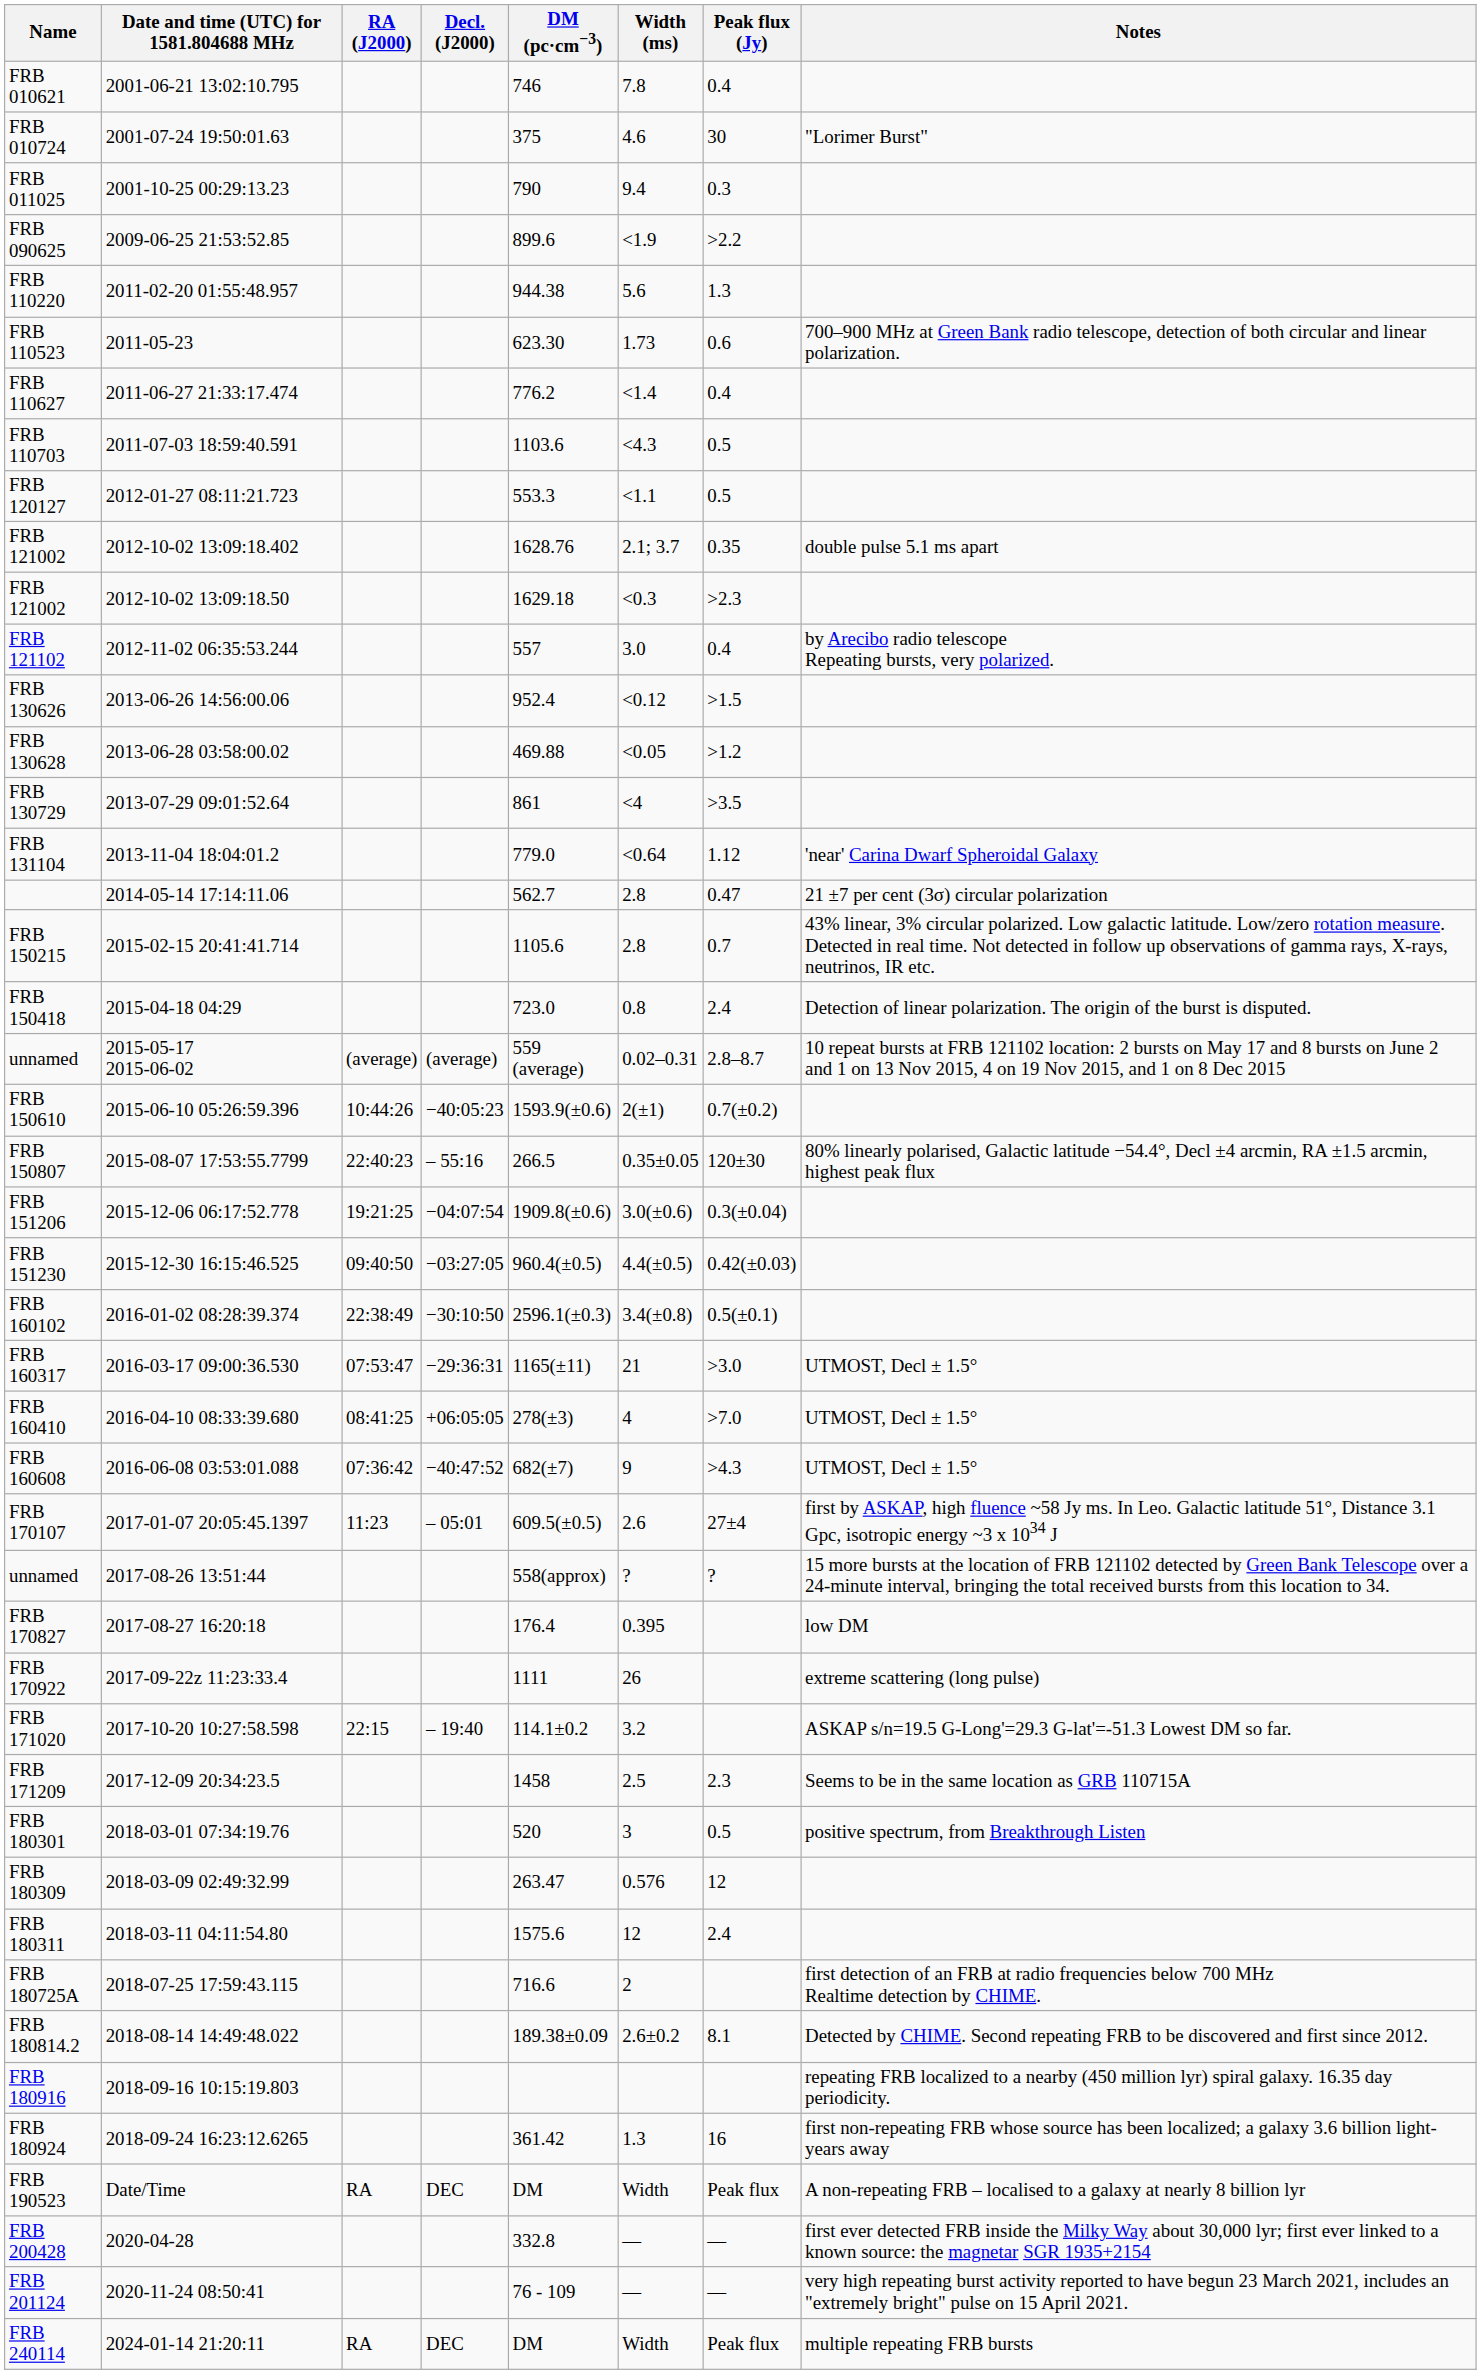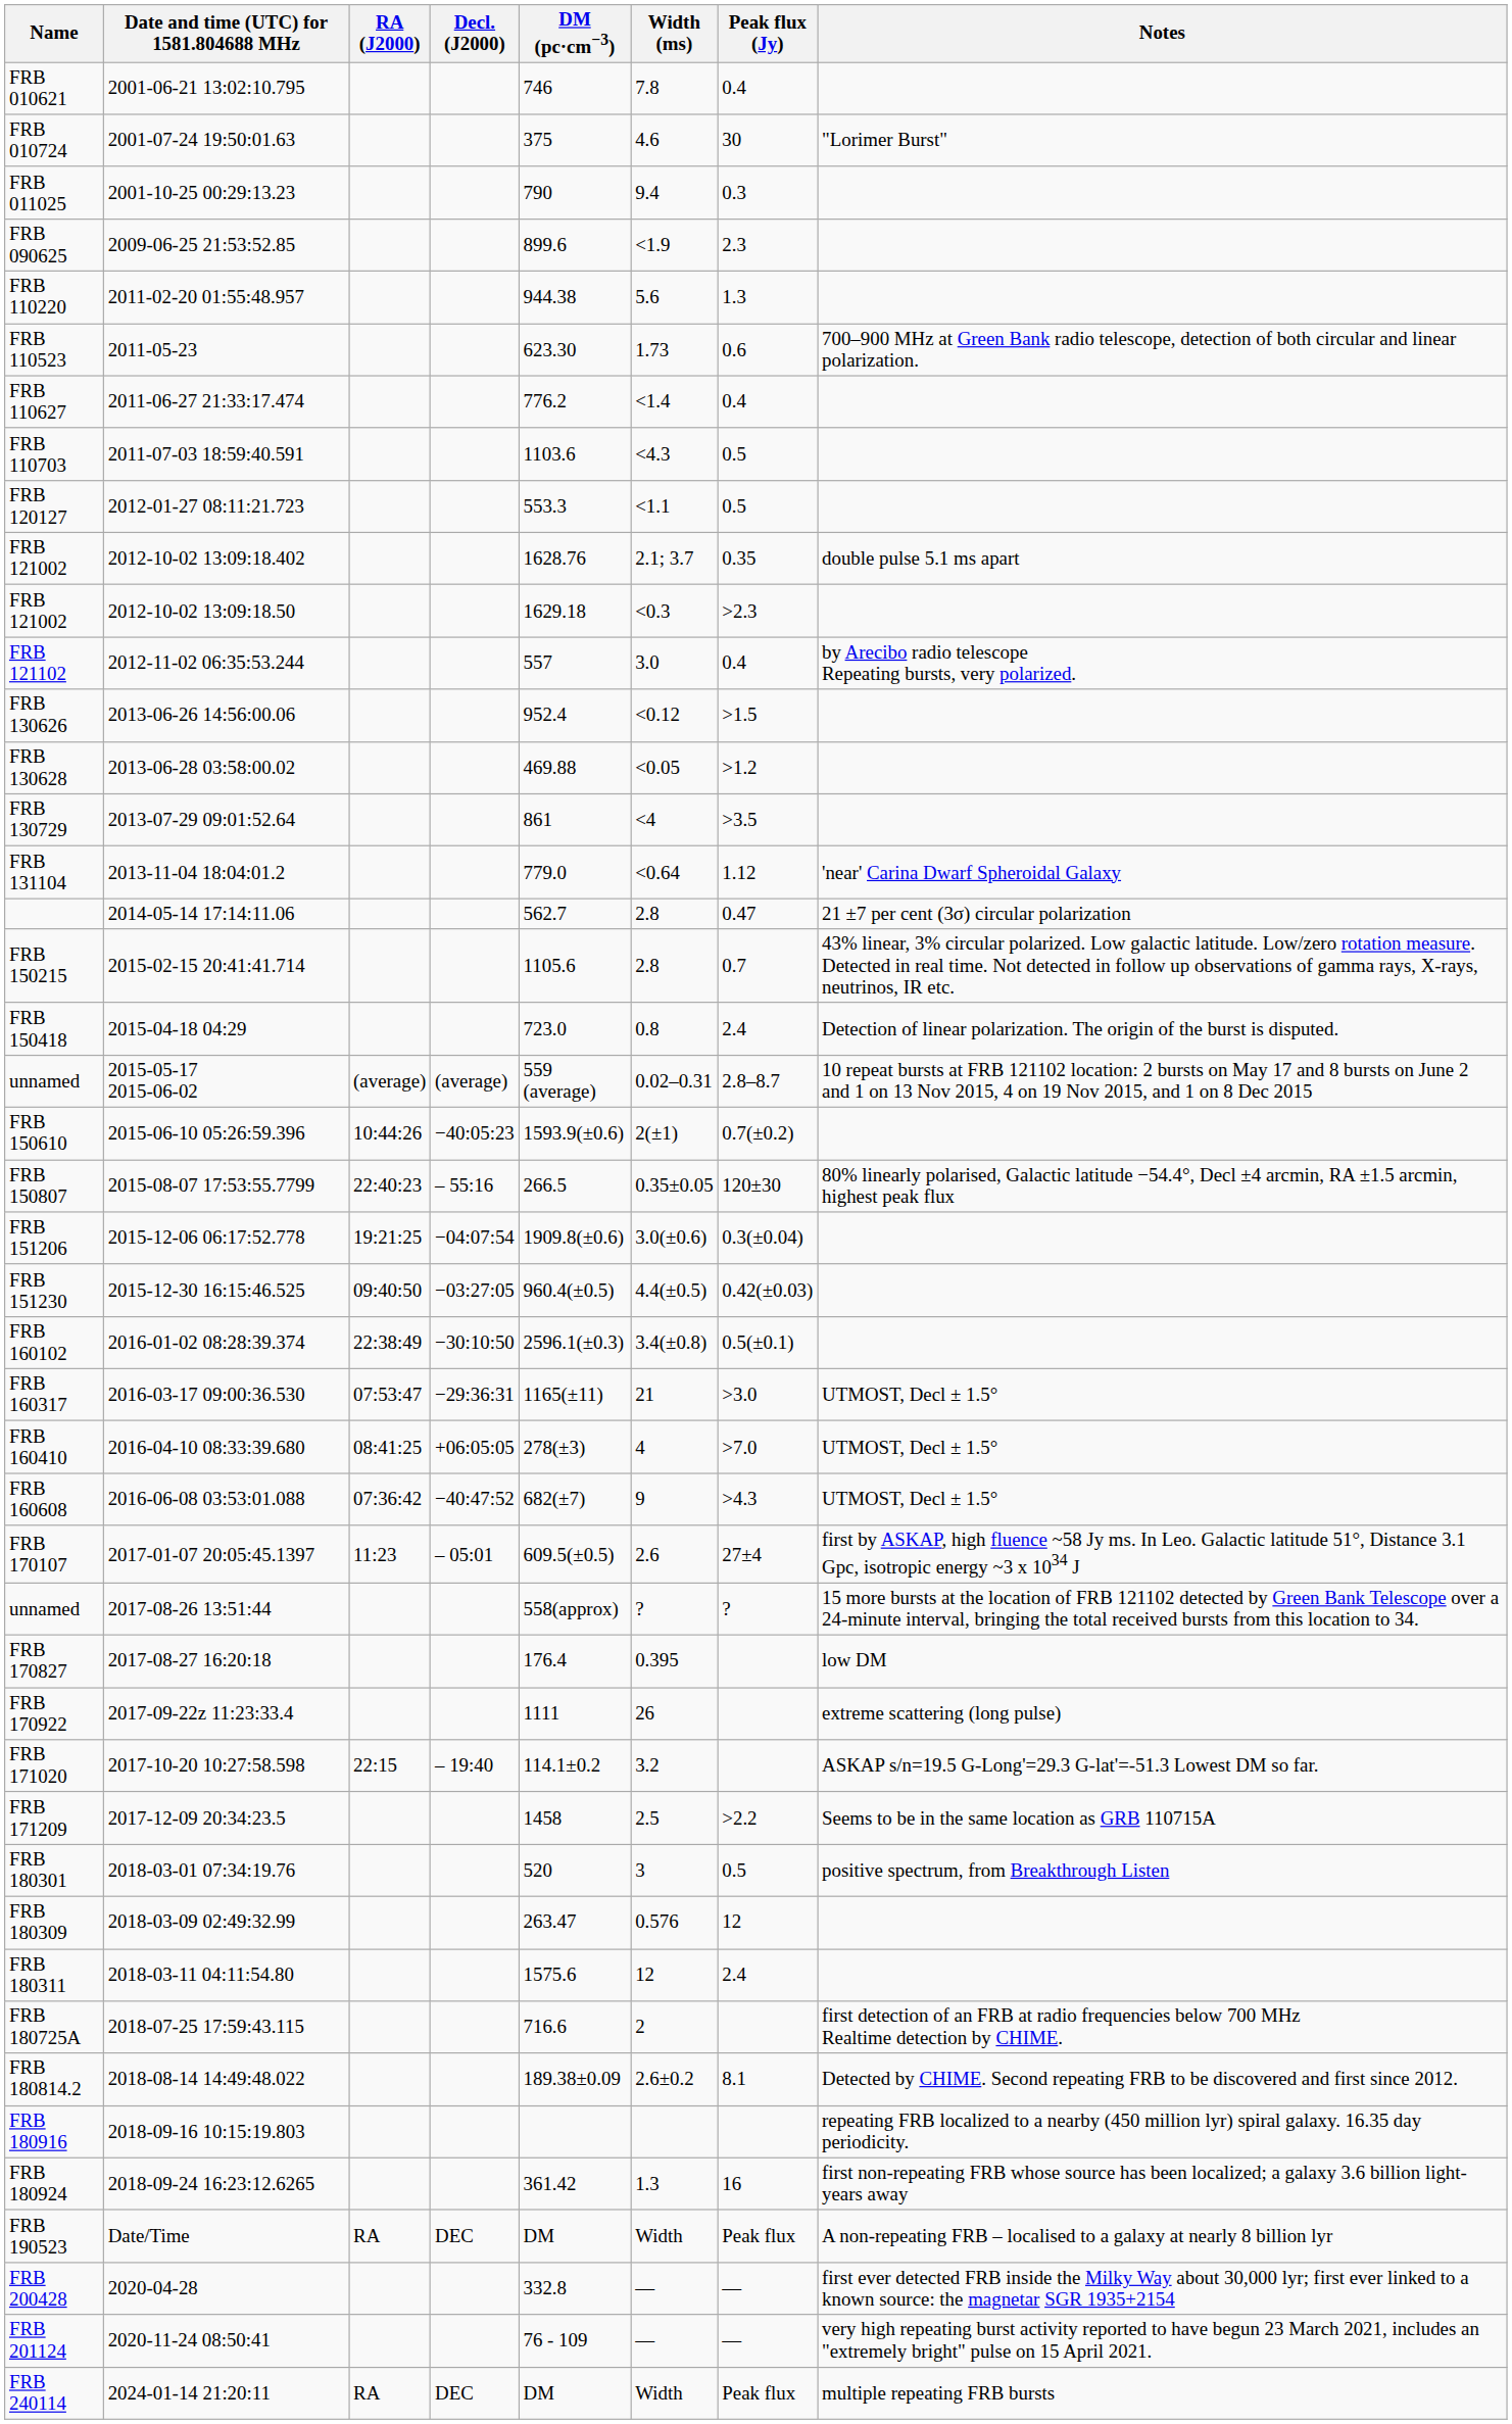FRB 090625 | Peak flux (Jy): >2.2 -> 2.3
FRB 171209 | Peak flux (Jy): 2.3 -> >2.2
